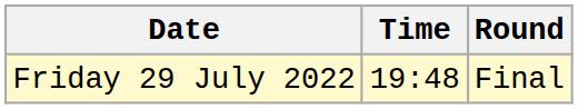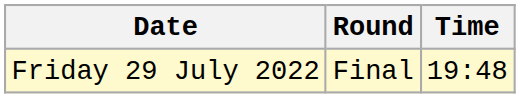columns swapped: Time <-> Round
